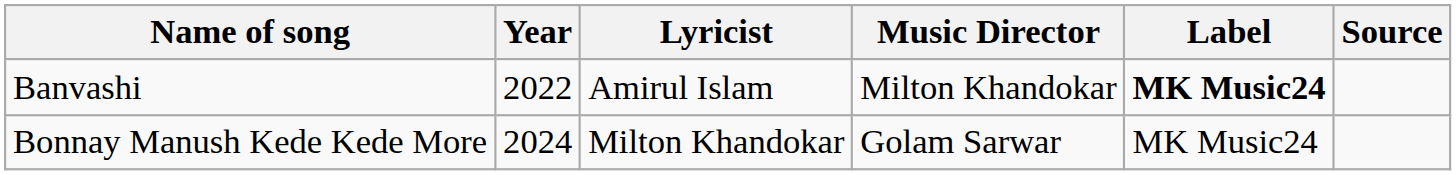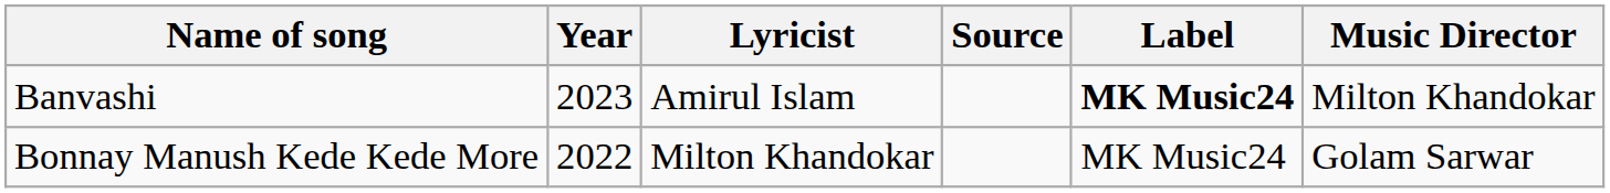columns swapped: Music Director <-> Source
Banvashi | Year: 2022 -> 2023
Bonnay Manush Kede Kede More | Year: 2024 -> 2022
